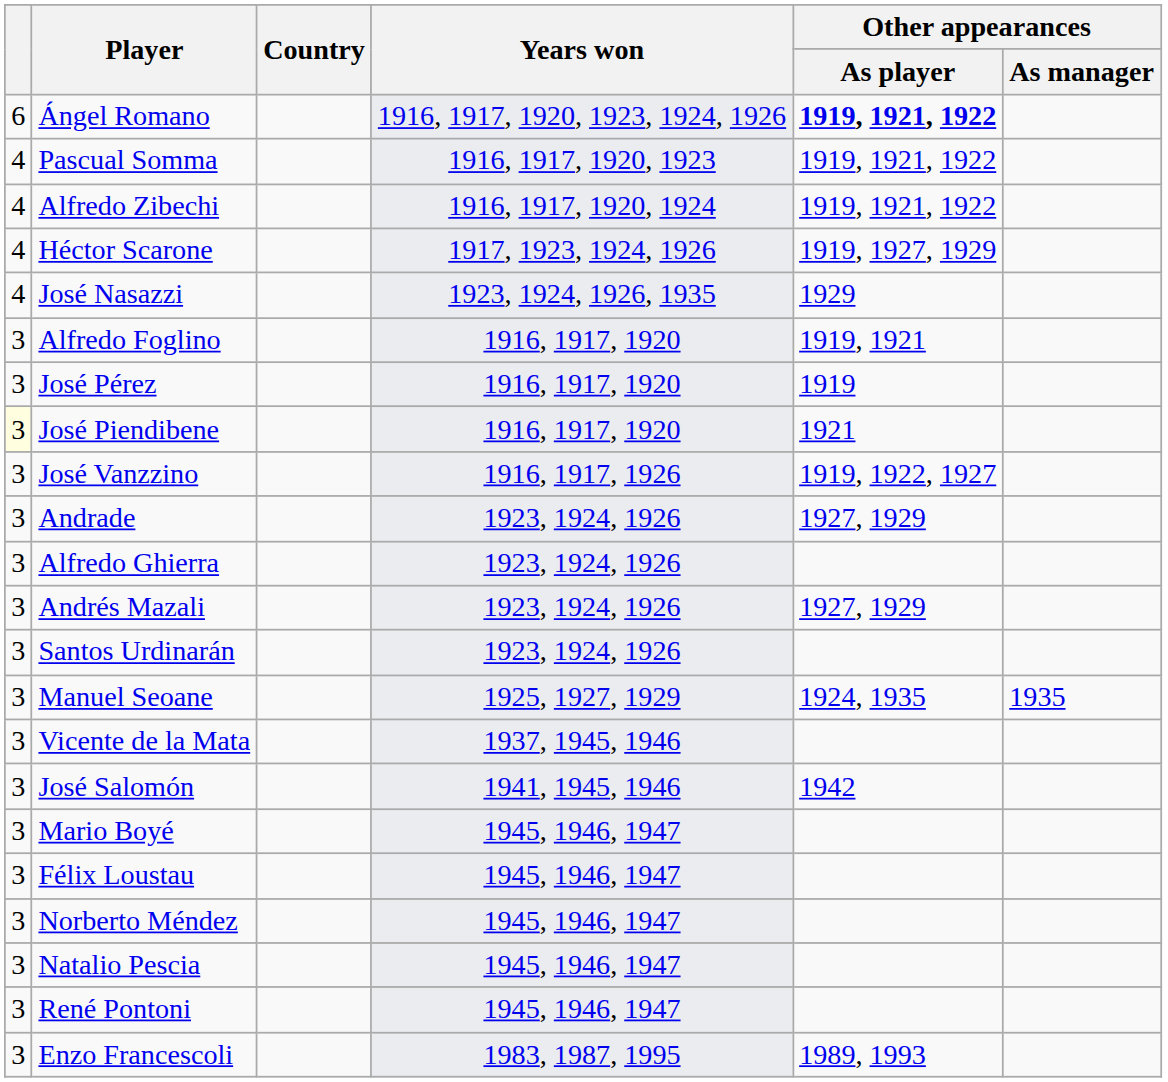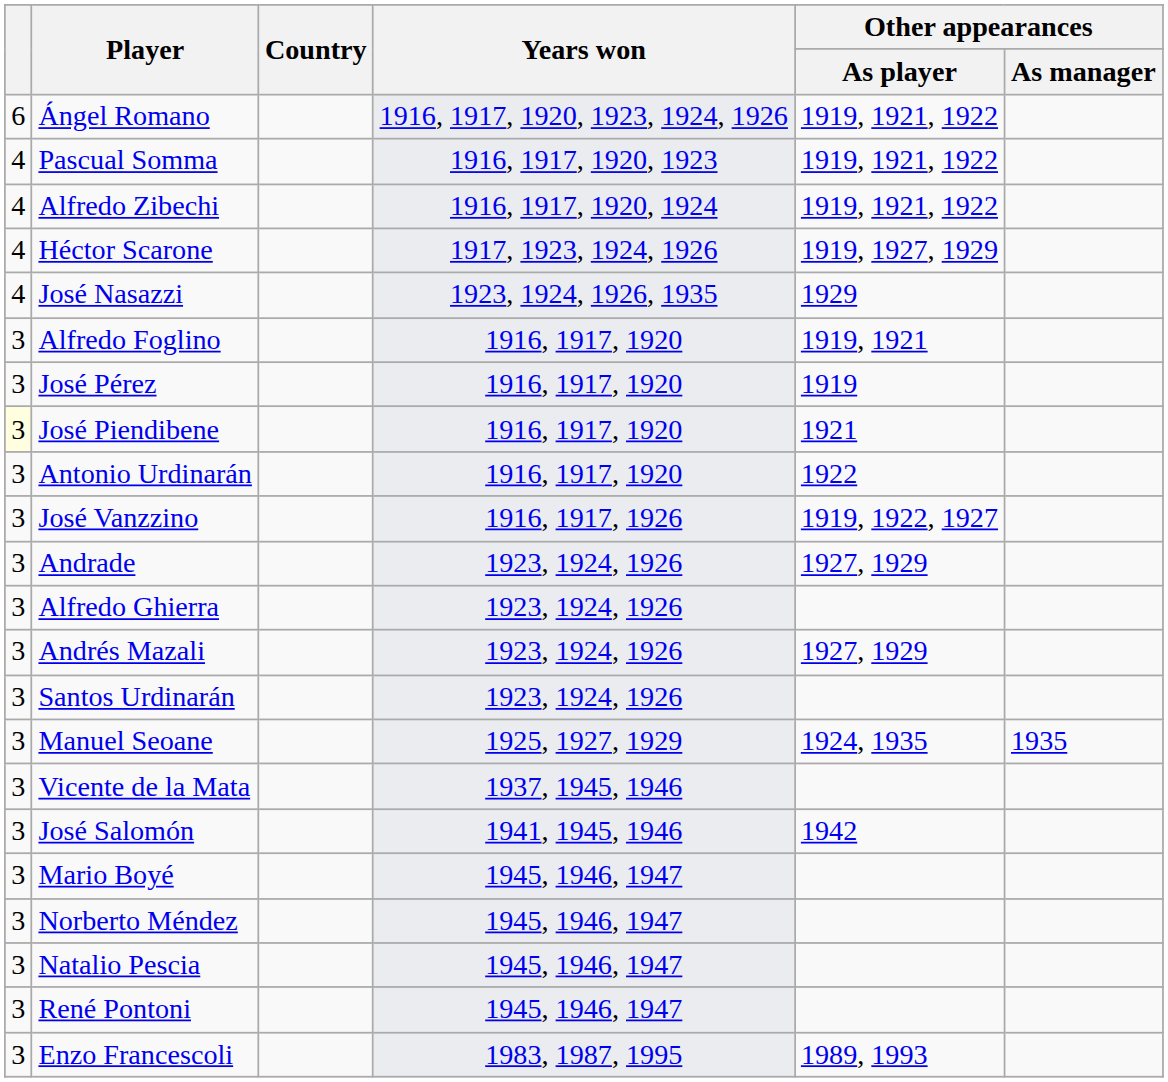Ángel Romano | Other appearances / As player: bold -> normal
+ row: 3 | Antonio Urdinarán | 1916, 1917, 1920 | 1922
- row: 3 | Félix Loustau | 1945, 1946, 1947
